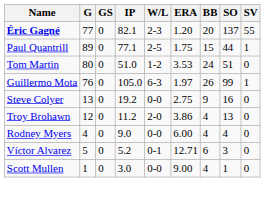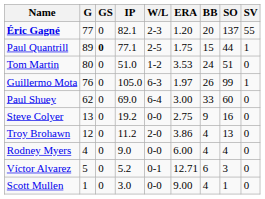Paul Quantrill | GS: normal -> bold
+ row: Paul Shuey | 62 | 0 | 69.0 | 6-4 | 3.00 | 33 | 60 | 0
